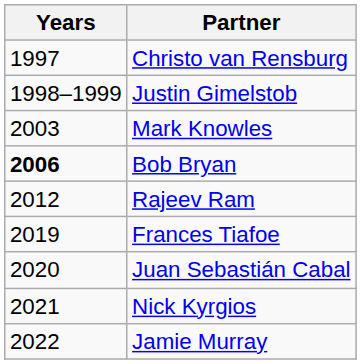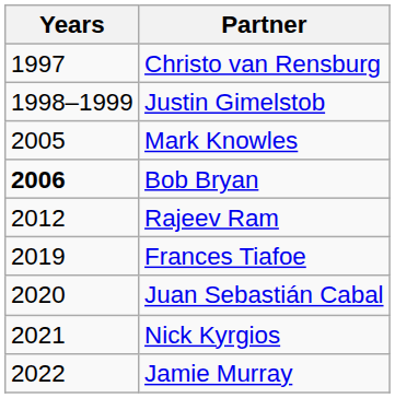Mark Knowles | Years: 2003 -> 2005
